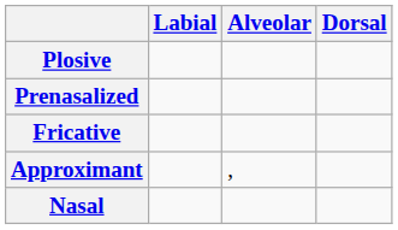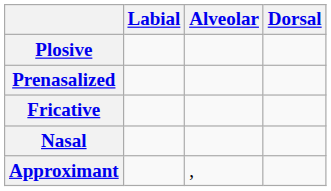rows swapped: Nasal <-> Approximant
